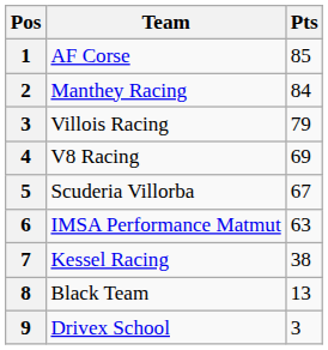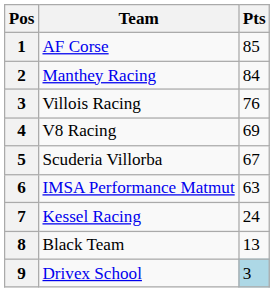Villois Racing | Pts: 79 -> 76
Kessel Racing | Pts: 38 -> 24
Drivex School | Pts: no background -> lightblue background
